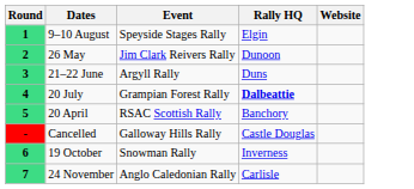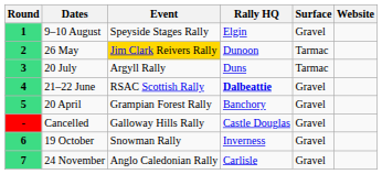+ column: Surface | Gravel | Tarmac | Tarmac | Gravel | Gravel | Gravel | Gravel | Gravel
2 | Event: no background -> gold background
3 | Dates: 21–22 June -> 20 July
4 | Dates: 20 July -> 21–22 June
4 | Event: Grampian Forest Rally -> RSAC Scottish Rally
5 | Event: RSAC Scottish Rally -> Grampian Forest Rally
